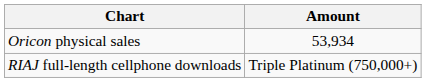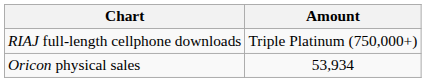rows swapped: Oricon physical sales <-> RIAJ full-length cellphone downloads
